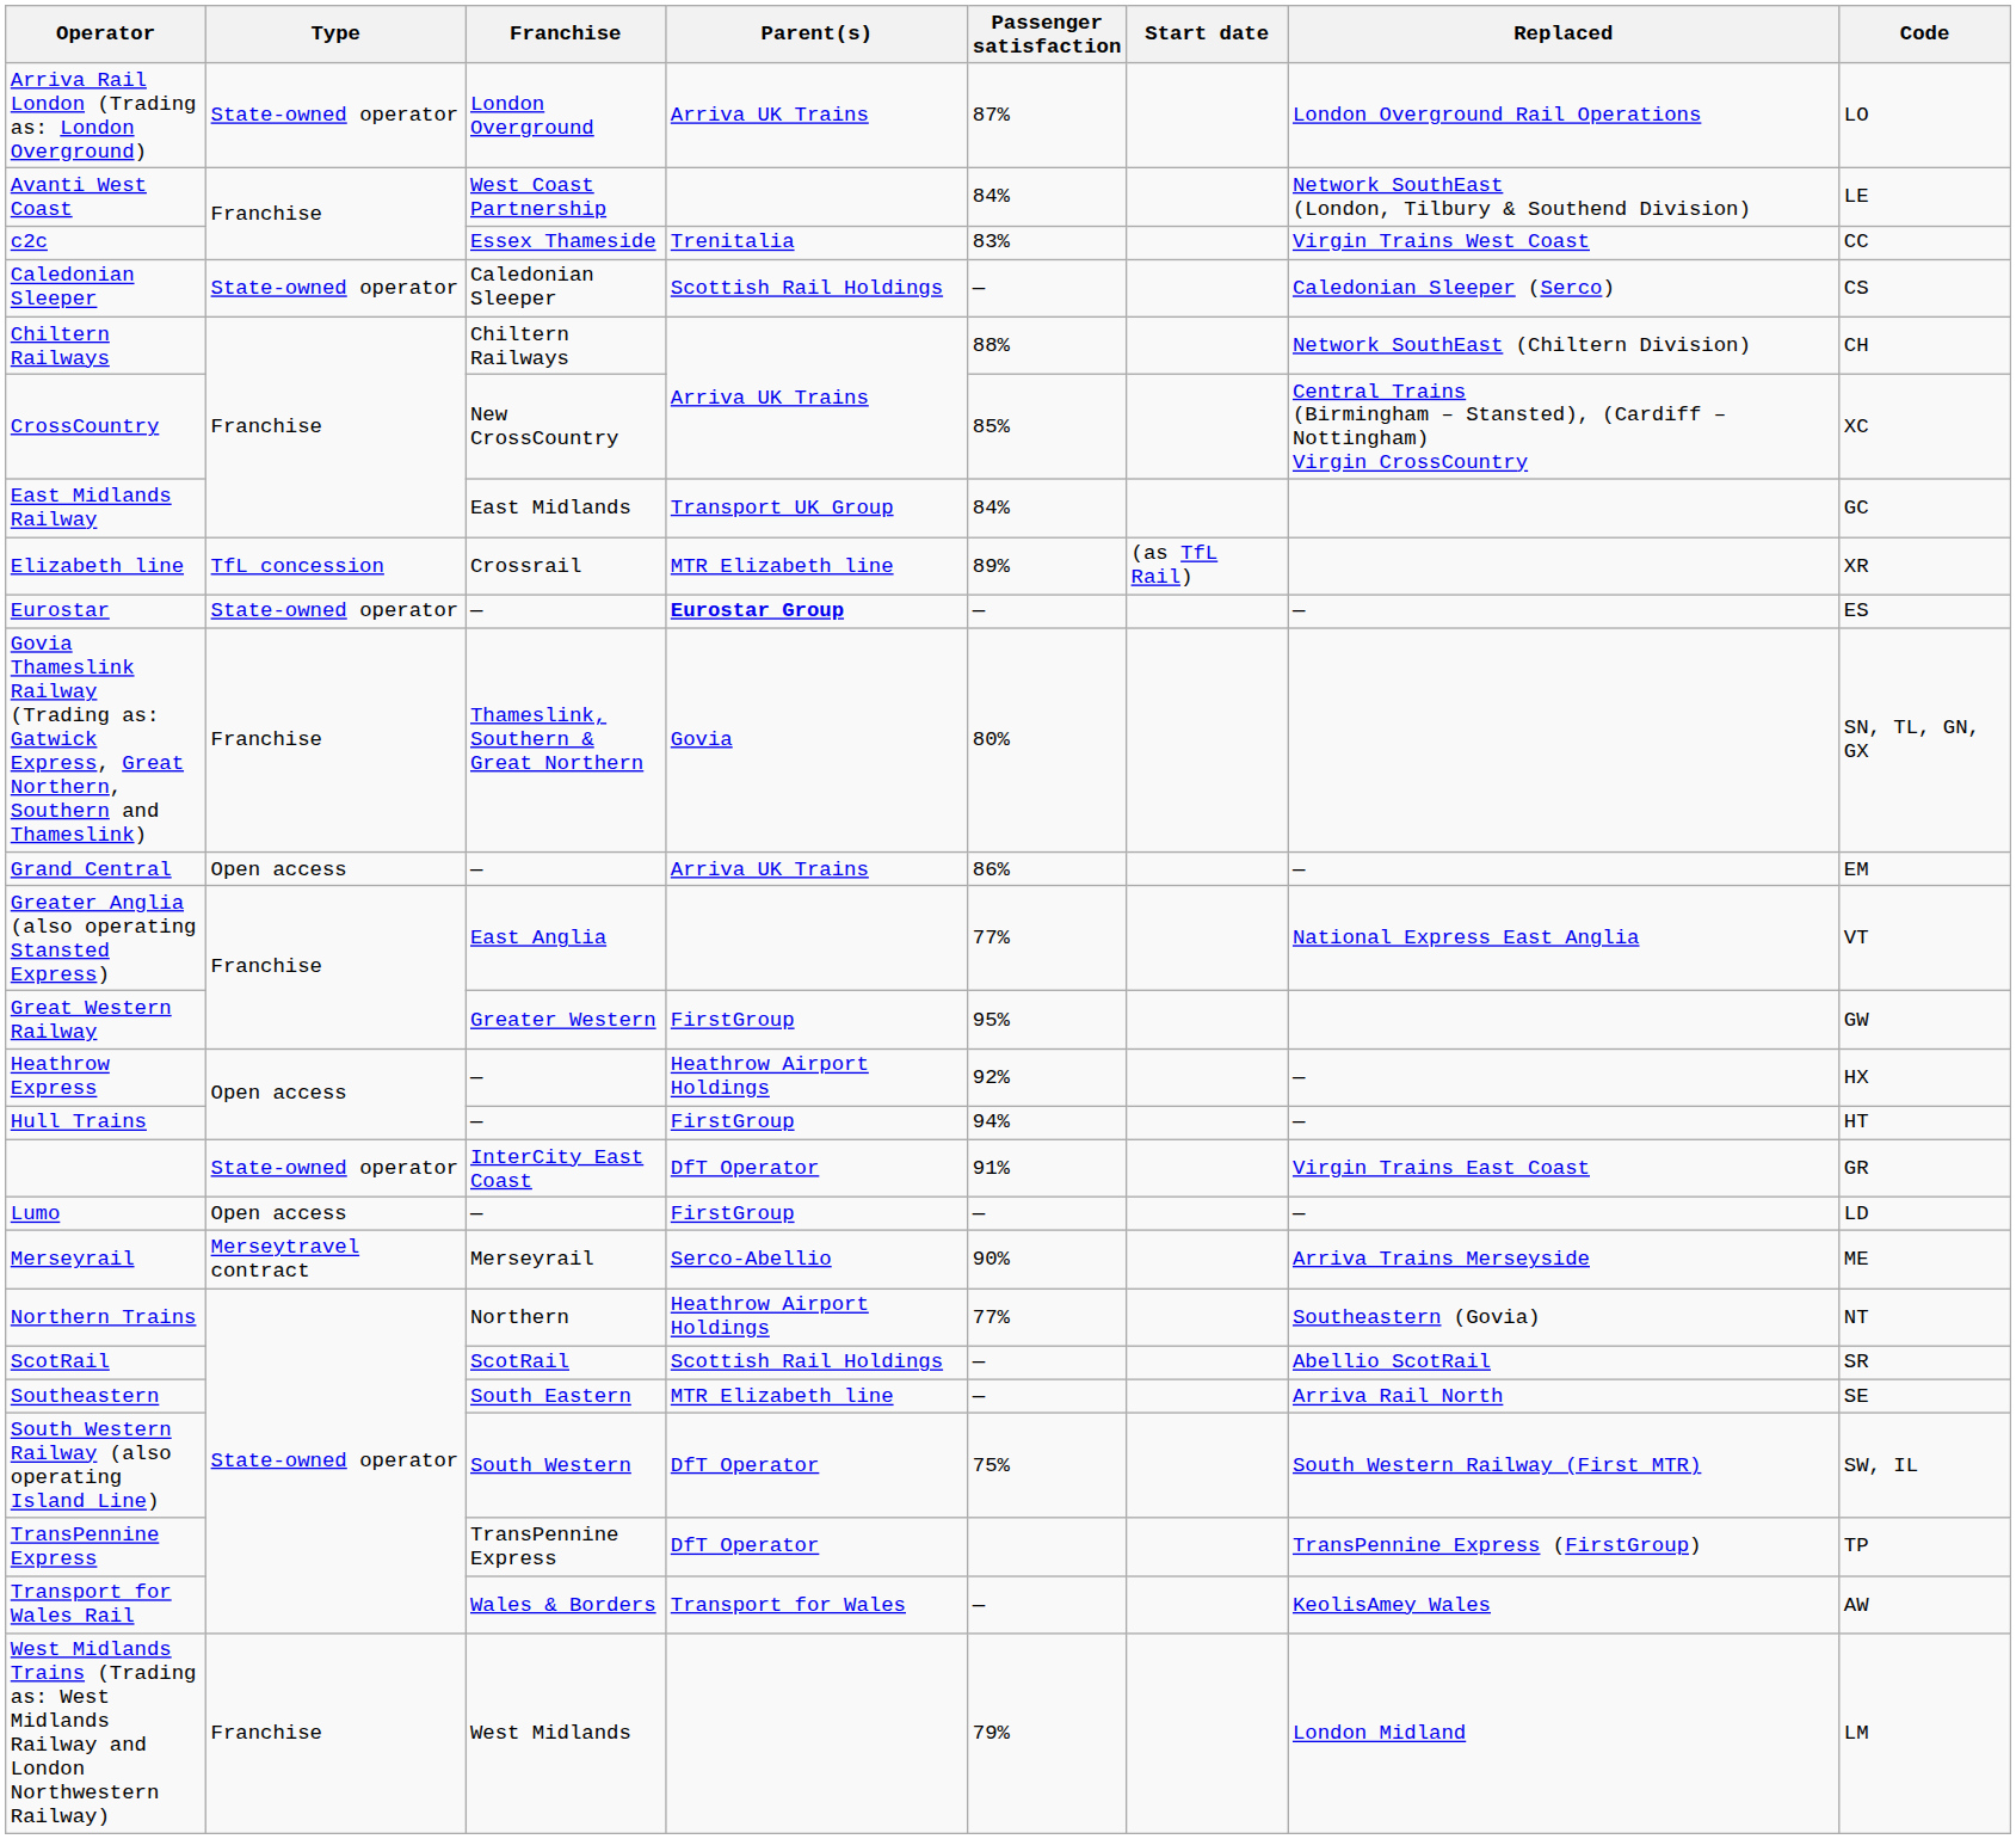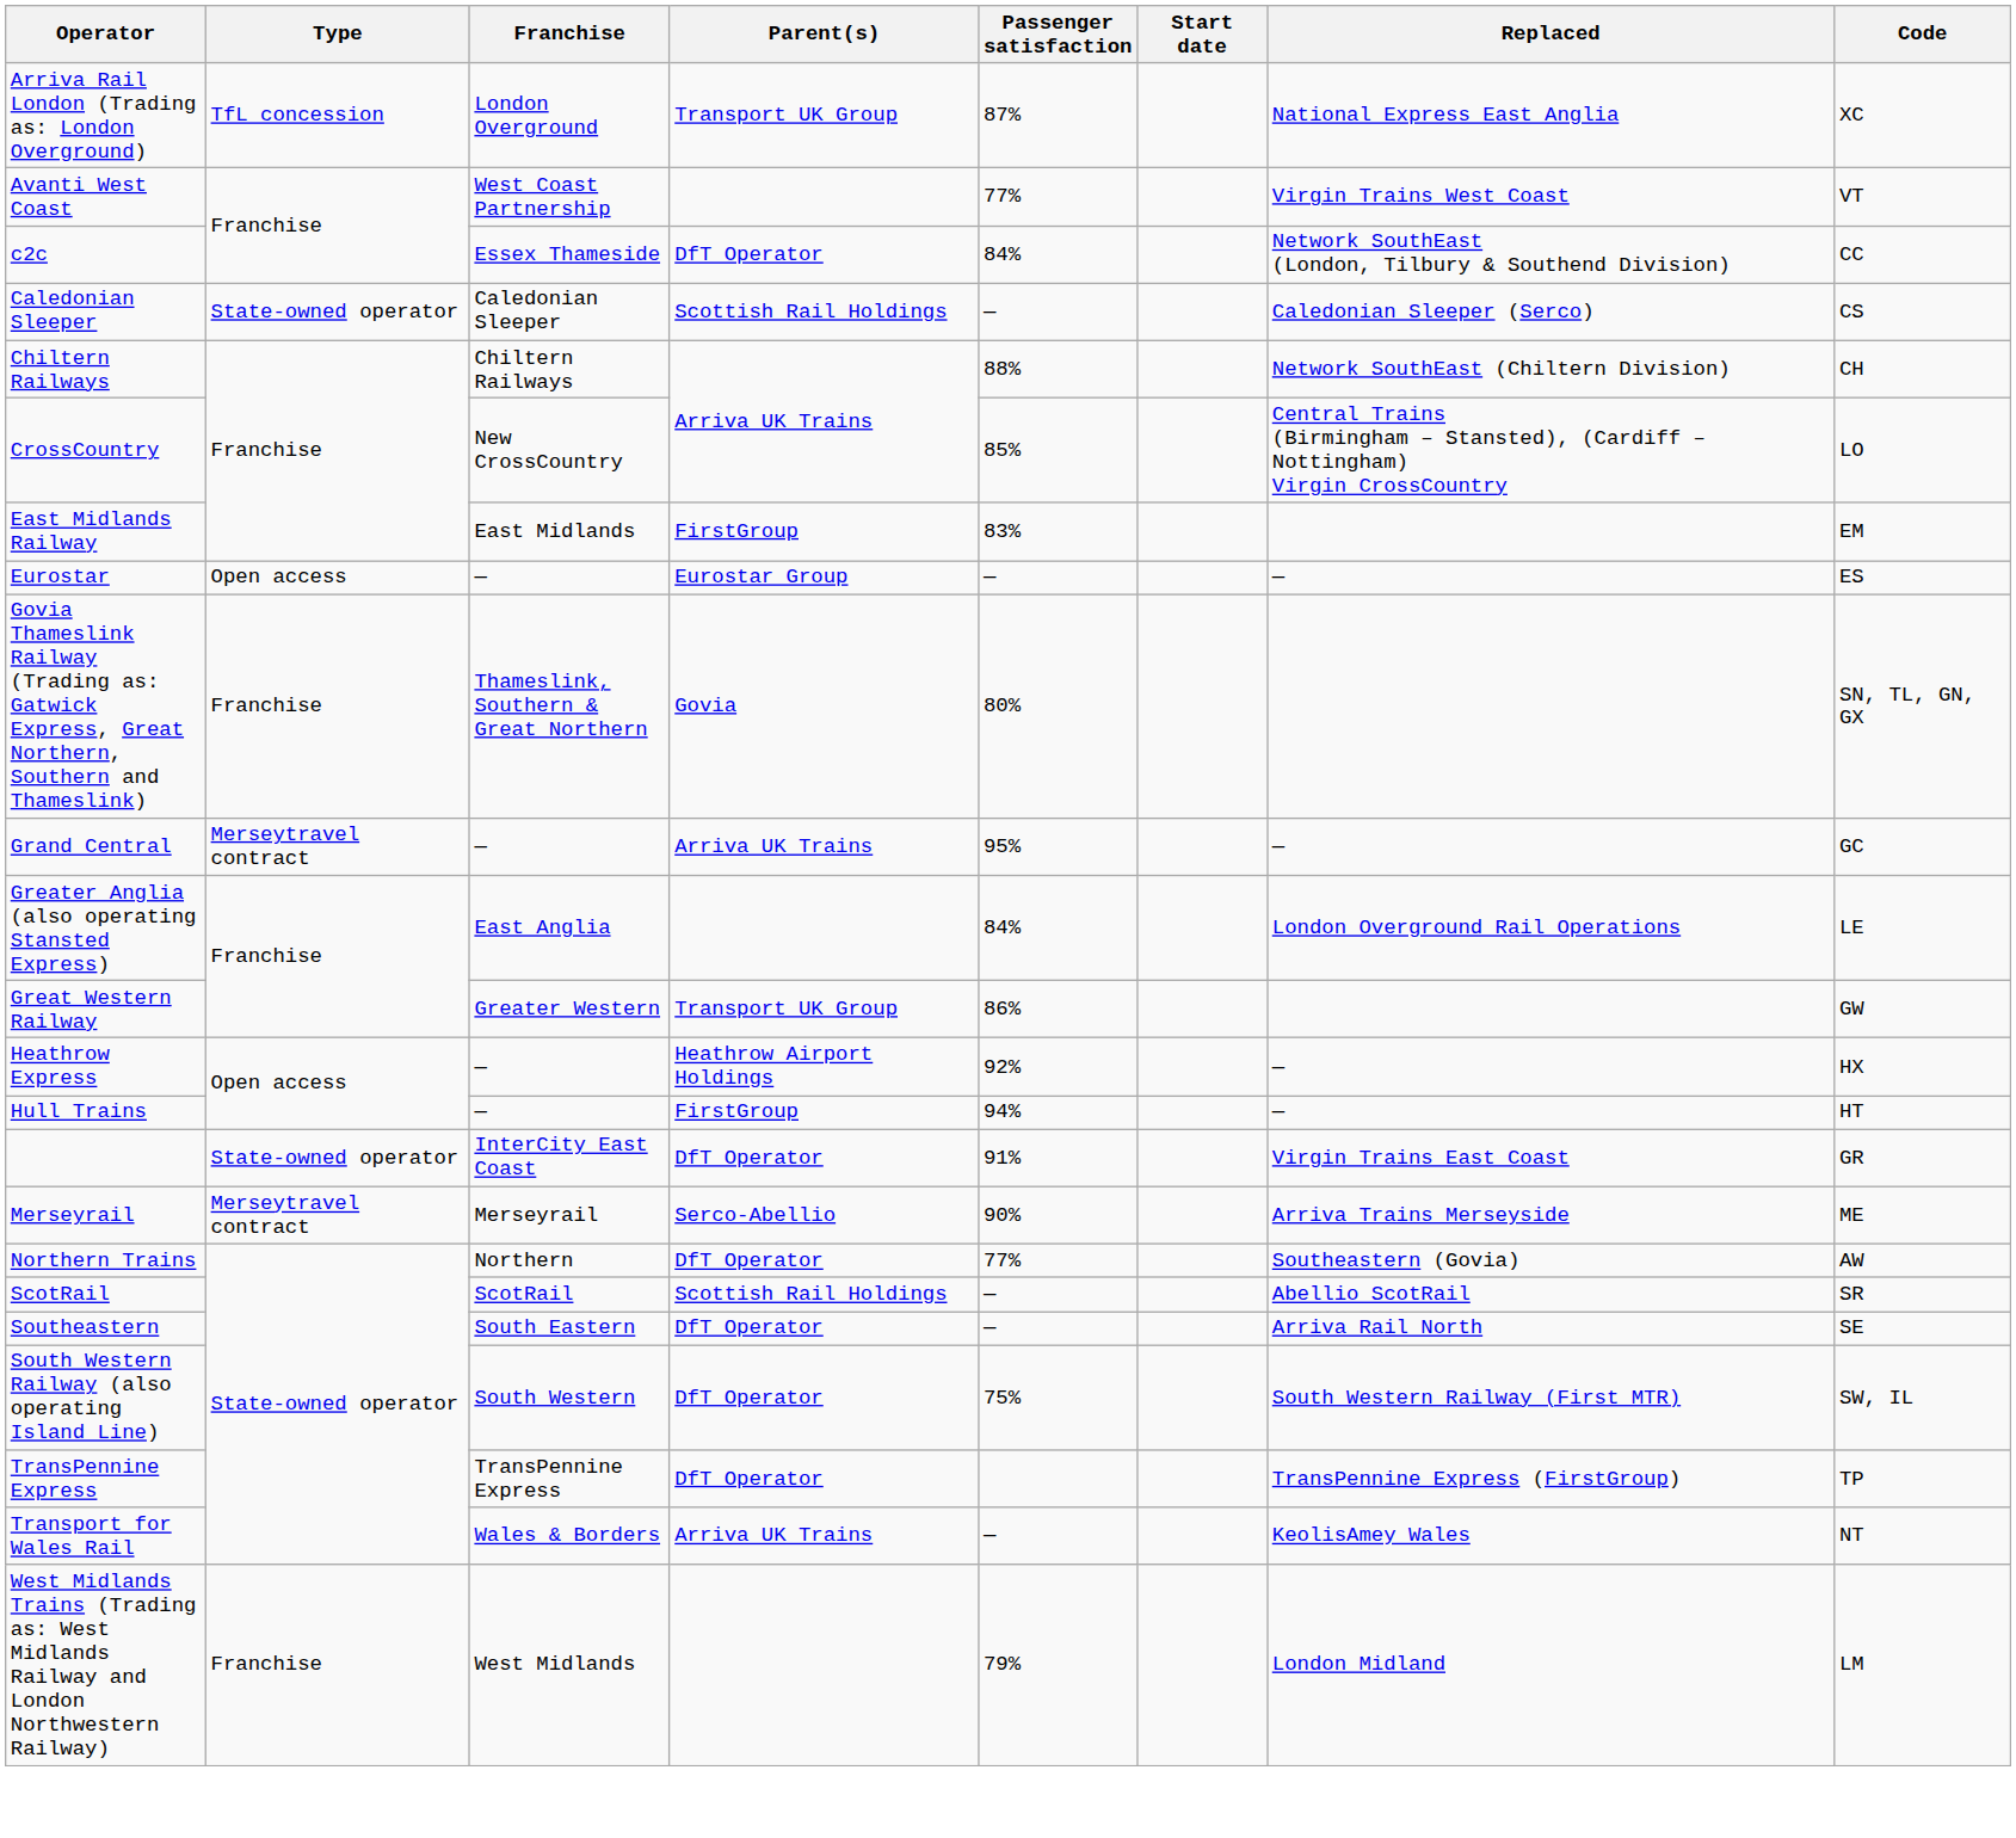Arriva Rail London (Trading as: London Overground) | Type: State-owned operator -> TfL concession
Arriva Rail London (Trading as: London Overground) | Parent(s): Arriva UK Trains -> Transport UK Group
Arriva Rail London (Trading as: London Overground) | Replaced: London Overground Rail Operations -> National Express East Anglia
Arriva Rail London (Trading as: London Overground) | Code: LO -> XC
Avanti West Coast | Passenger satisfaction: 84% -> 77%
Avanti West Coast | Replaced: Network SouthEast (London, Tilbury & Southend Division) -> Virgin Trains West Coast
Avanti West Coast | Code: LE -> VT
c2c | Parent(s): Trenitalia -> DfT Operator
c2c | Passenger satisfaction: 83% -> 84%
c2c | Replaced: Virgin Trains West Coast -> Network SouthEast (London, Tilbury & Southend Division)
CrossCountry | Code: XC -> LO
East Midlands Railway | Parent(s): Transport UK Group -> FirstGroup
East Midlands Railway | Passenger satisfaction: 84% -> 83%
East Midlands Railway | Code: GC -> EM
- row: Elizabeth line | TfL concession | Crossrail | MTR Elizabeth line | 89% | (as TfL Rail) | XR
Eurostar | Type: State-owned operator -> Open access
Eurostar | Parent(s): bold -> normal
Grand Central | Type: Open access -> Merseytravel contract
Grand Central | Passenger satisfaction: 86% -> 95%
Grand Central | Code: EM -> GC
Greater Anglia (also operating Stansted Express) | Passenger satisfaction: 77% -> 84%
Greater Anglia (also operating Stansted Express) | Replaced: National Express East Anglia -> London Overground Rail Operations
Greater Anglia (also operating Stansted Express) | Code: VT -> LE
Great Western Railway | Parent(s): FirstGroup -> Transport UK Group
Great Western Railway | Passenger satisfaction: 95% -> 86%
- row: Lumo | Open access | — | FirstGroup | — | — | LD
Northern Trains | Parent(s): Heathrow Airport Holdings -> DfT Operator
Northern Trains | Code: NT -> AW
Southeastern | Parent(s): MTR Elizabeth line -> DfT Operator
Transport for Wales Rail | Parent(s): Transport for Wales -> Arriva UK Trains
Transport for Wales Rail | Code: AW -> NT
